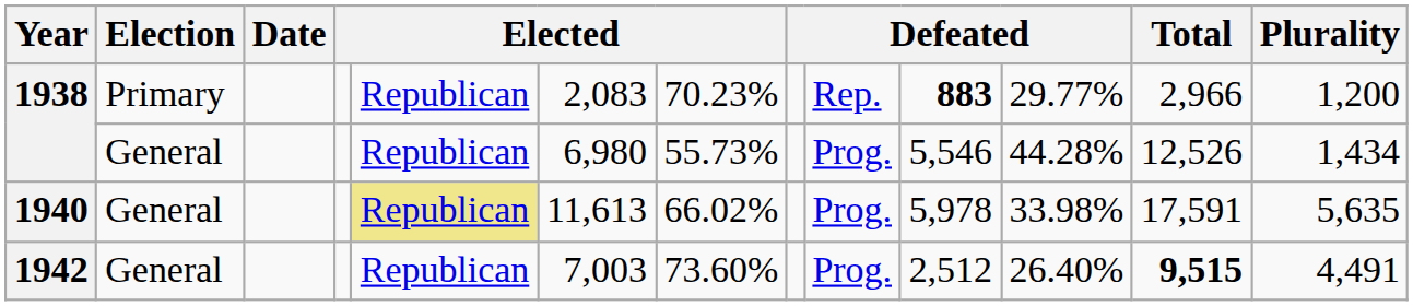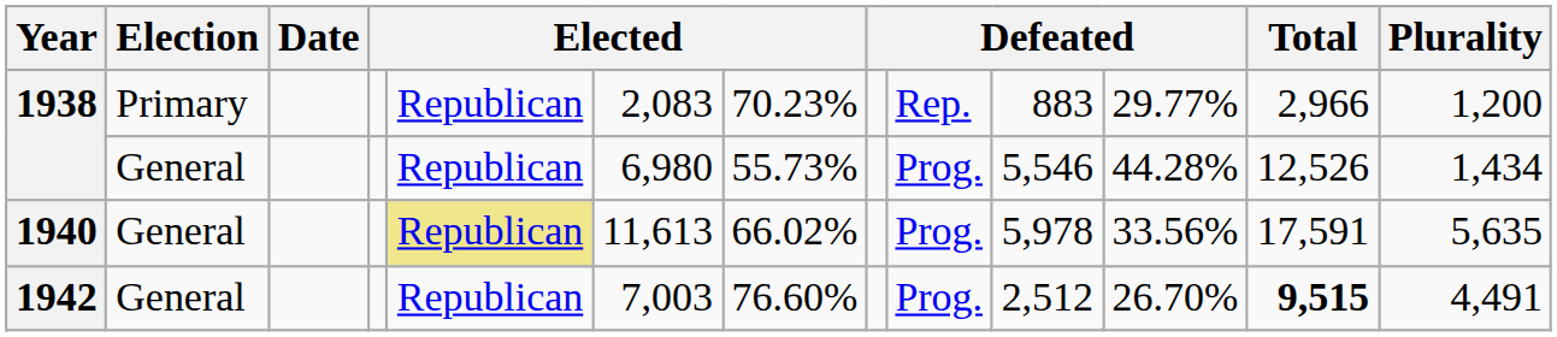1938 / Primary | column 10: bold -> normal
1940 | column 11: 33.98% -> 33.56%
1942 | column 7: 73.60% -> 76.60%
1942 | column 11: 26.40% -> 26.70%
